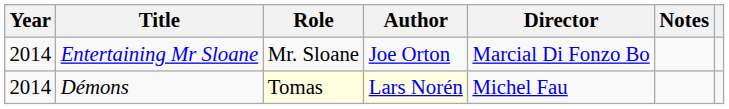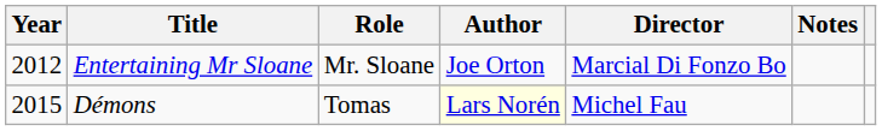Entertaining Mr Sloane | Year: 2014 -> 2012
Démons | Year: 2014 -> 2015
Démons | Role: lightyellow background -> no background
